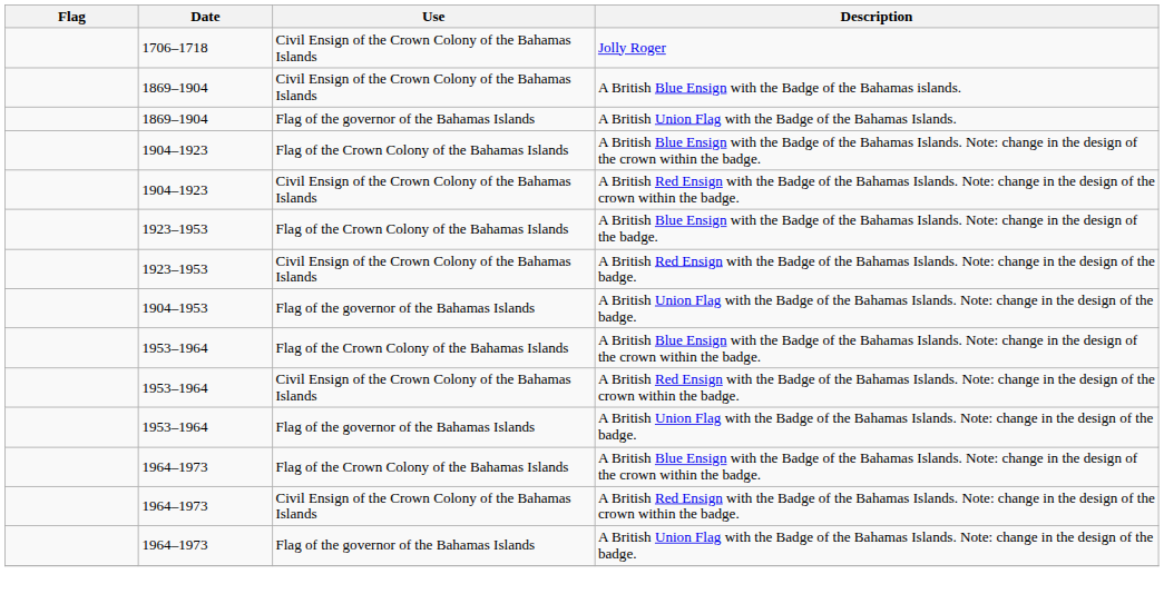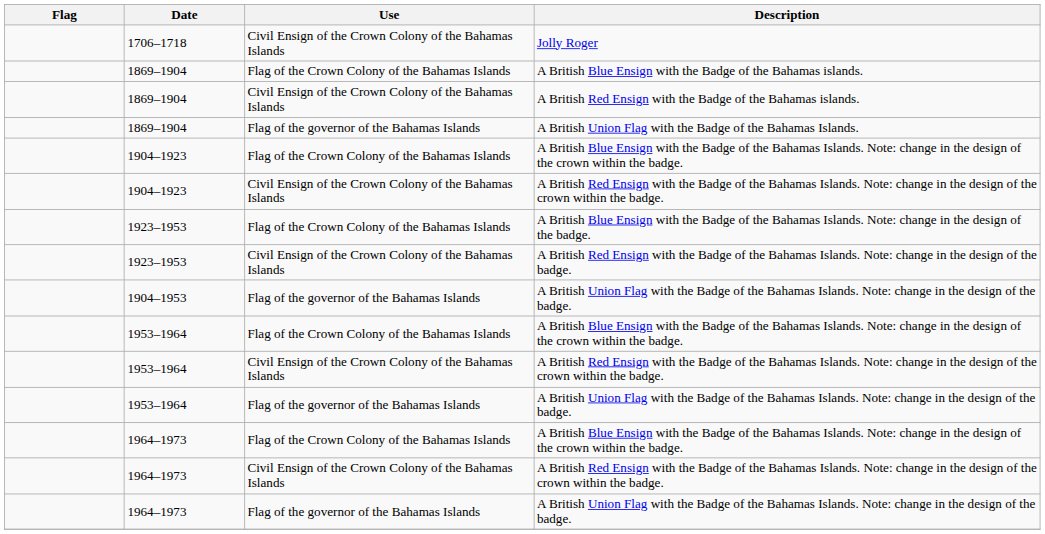A British Blue Ensign with the Badge of the Bahamas islands. | Use: Civil Ensign of the Crown Colony of the Bahamas Islands -> Flag of the Crown Colony of the Bahamas Islands
+ row: 1869–1904 | Civil Ensign of the Crown Colony of the Bahamas Islands | A British Red Ensign with the Badge of the Bahamas islands.
